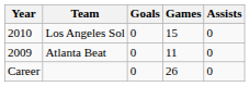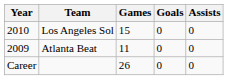columns swapped: Games <-> Goals
